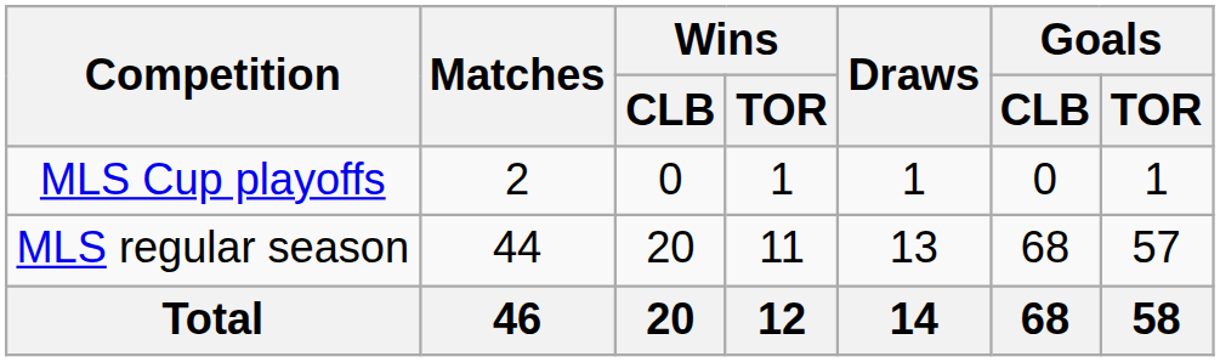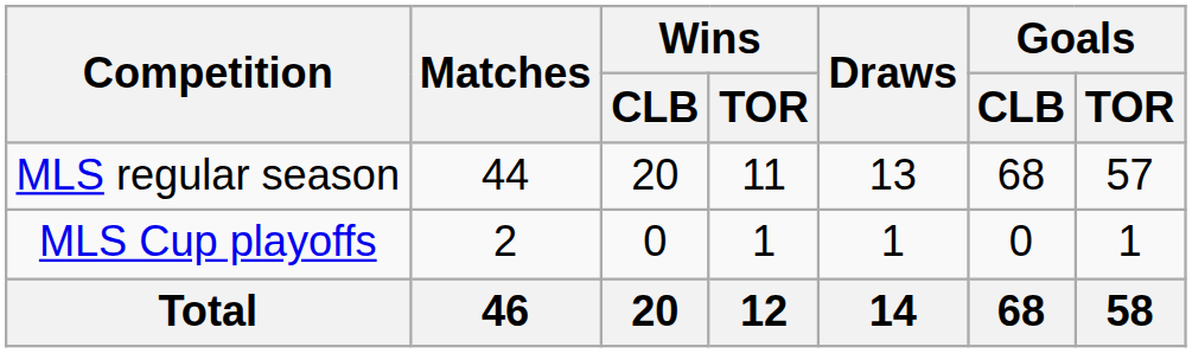rows swapped: MLS regular season <-> MLS Cup playoffs
